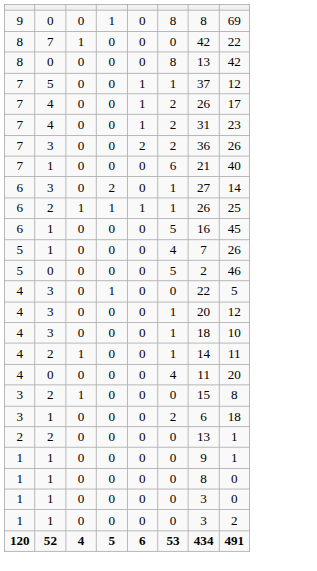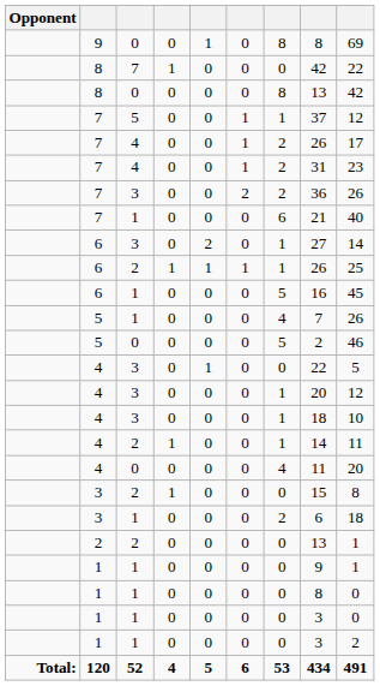+ column: Opponent | Total:
